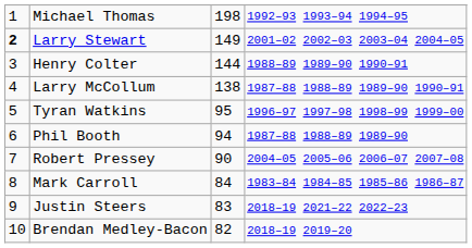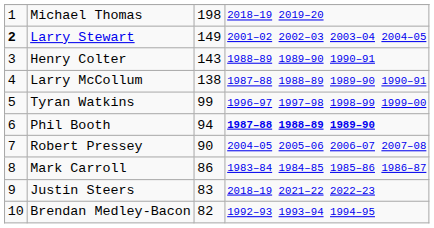Michael Thomas | column 4: 1992–93 1993–94 1994–95 -> 2018–19 2019–20
Henry Colter | column 3: 144 -> 143
Tyran Watkins | column 3: 95 -> 99
Phil Booth | column 4: normal -> bold
Mark Carroll | column 3: 84 -> 86
Brendan Medley-Bacon | column 4: 2018–19 2019–20 -> 1992–93 1993–94 1994–95
